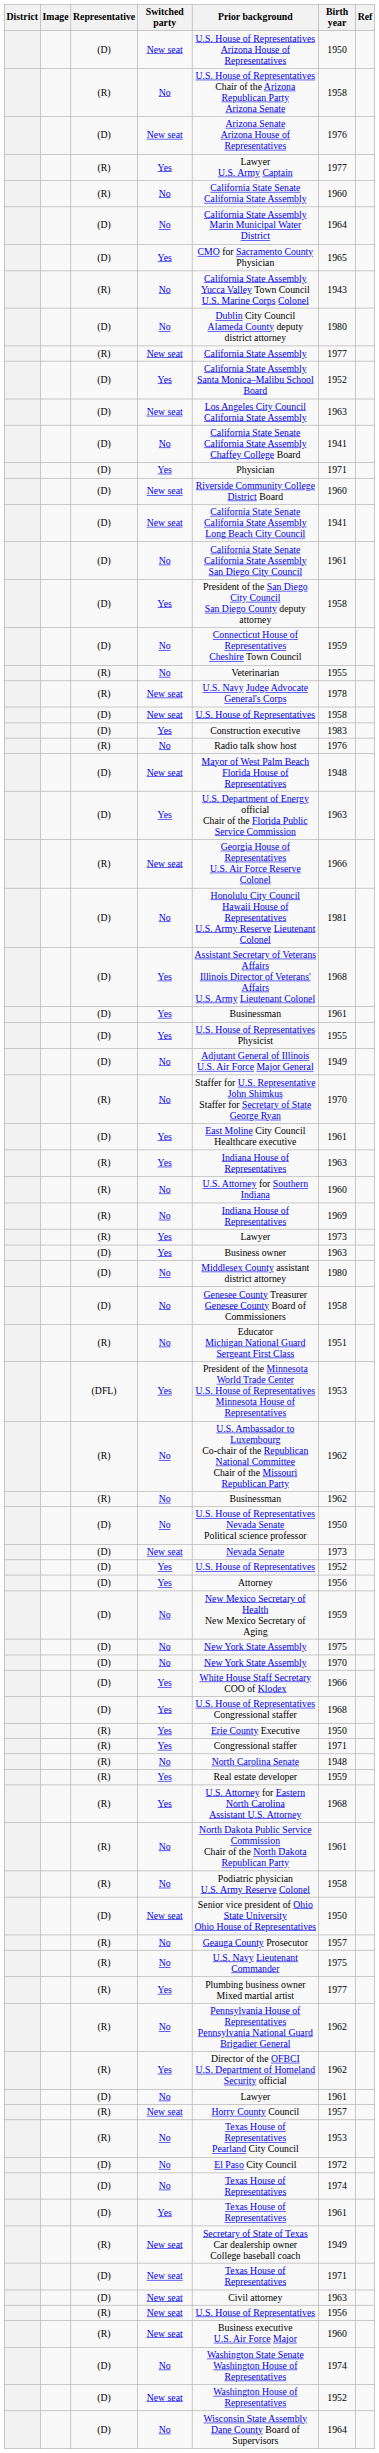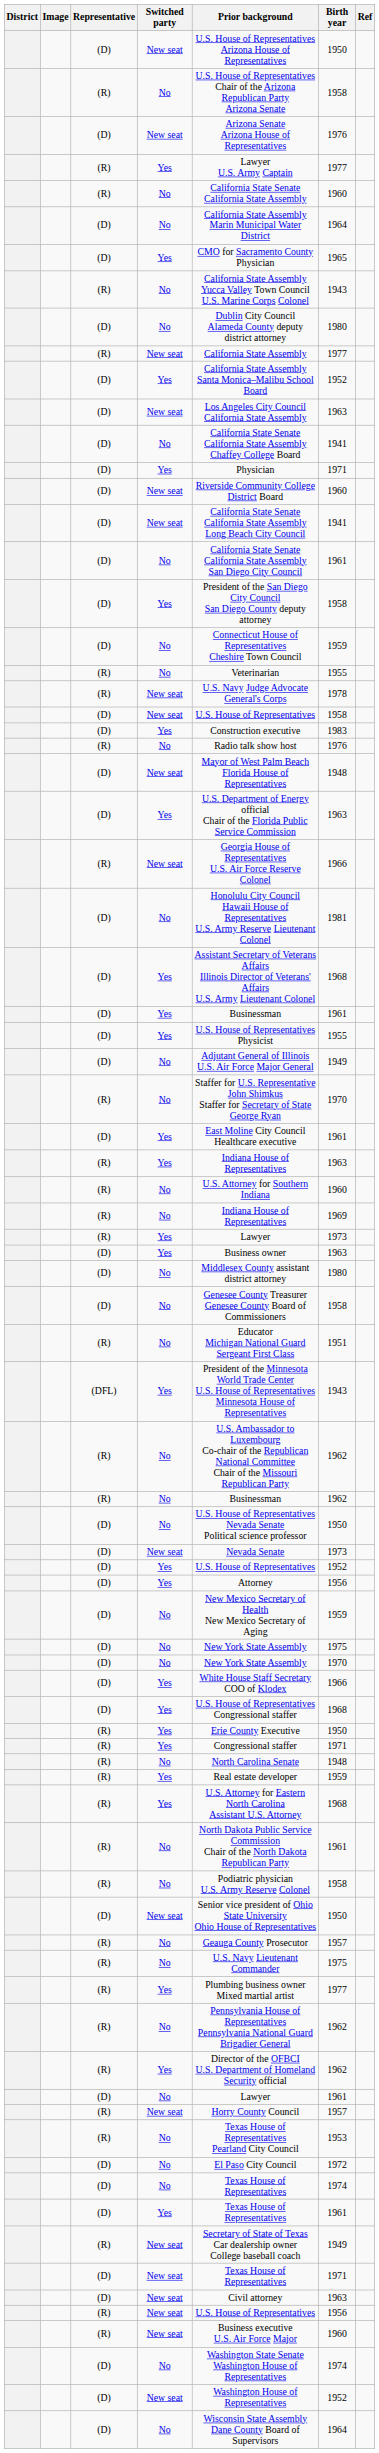(DFL) | Birth year: 1953 -> 1943
